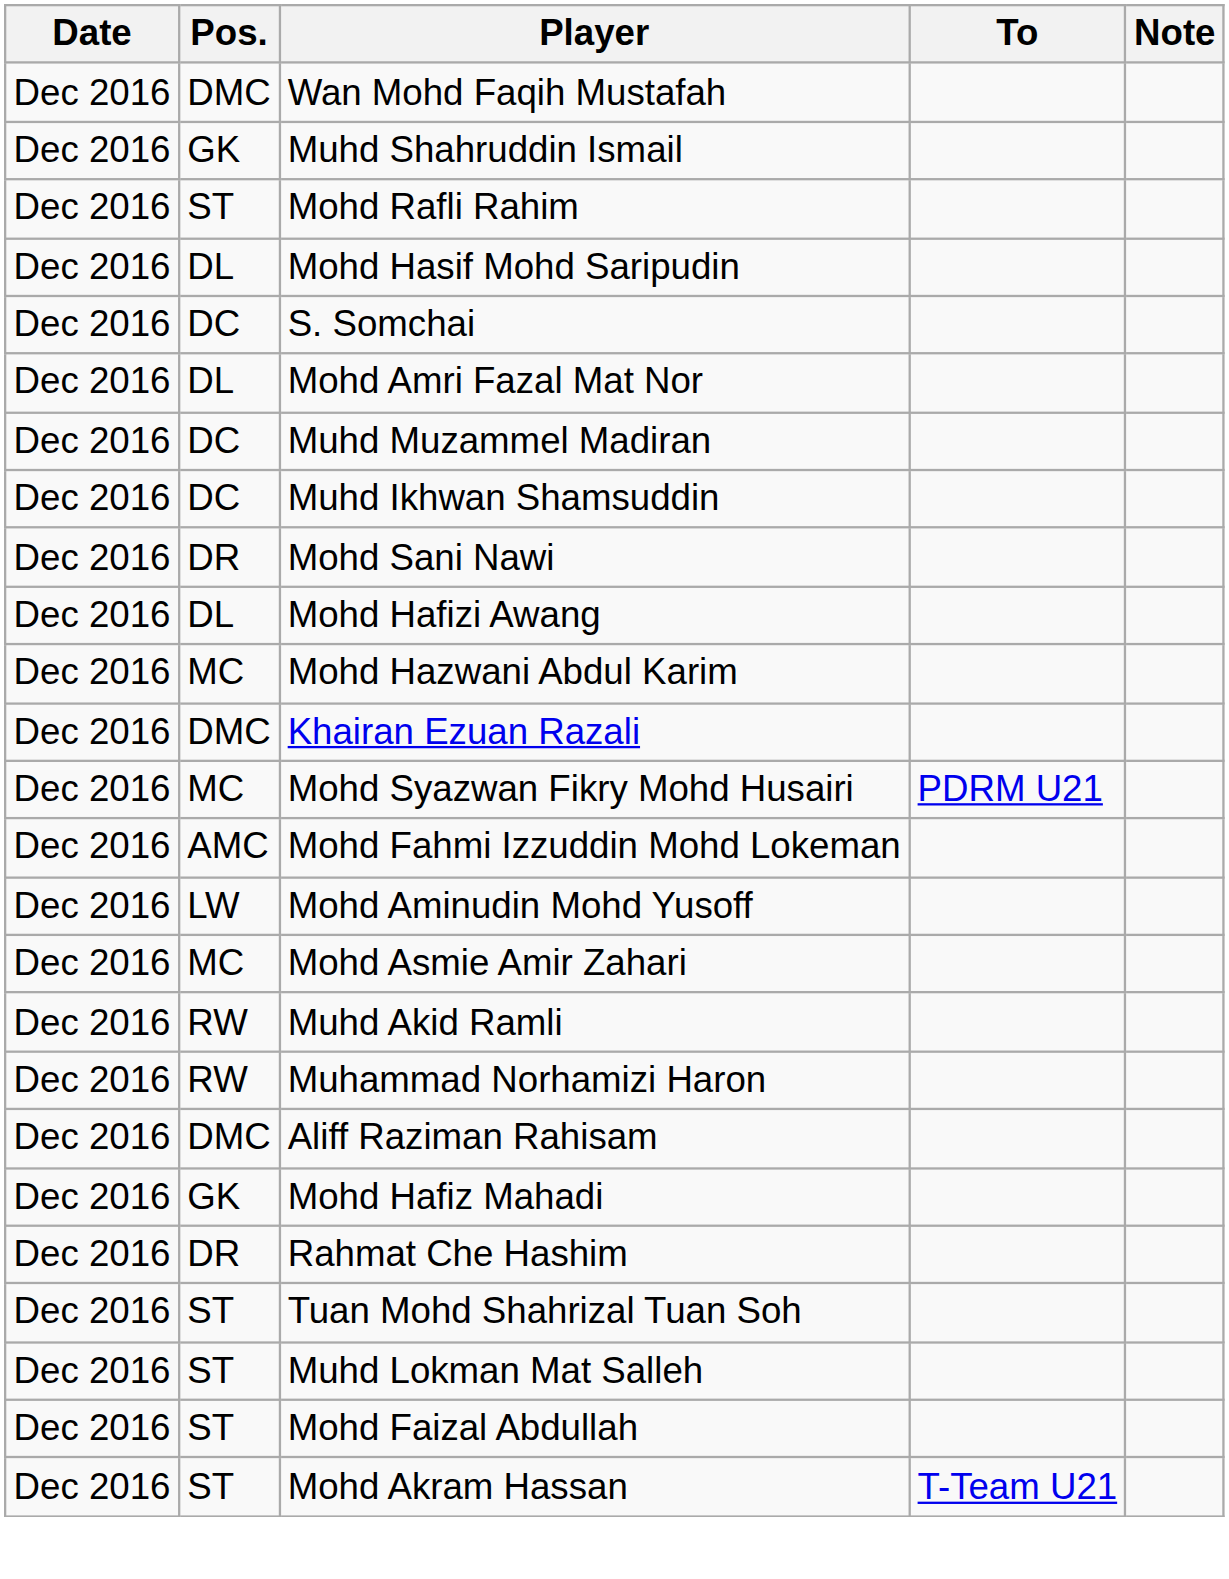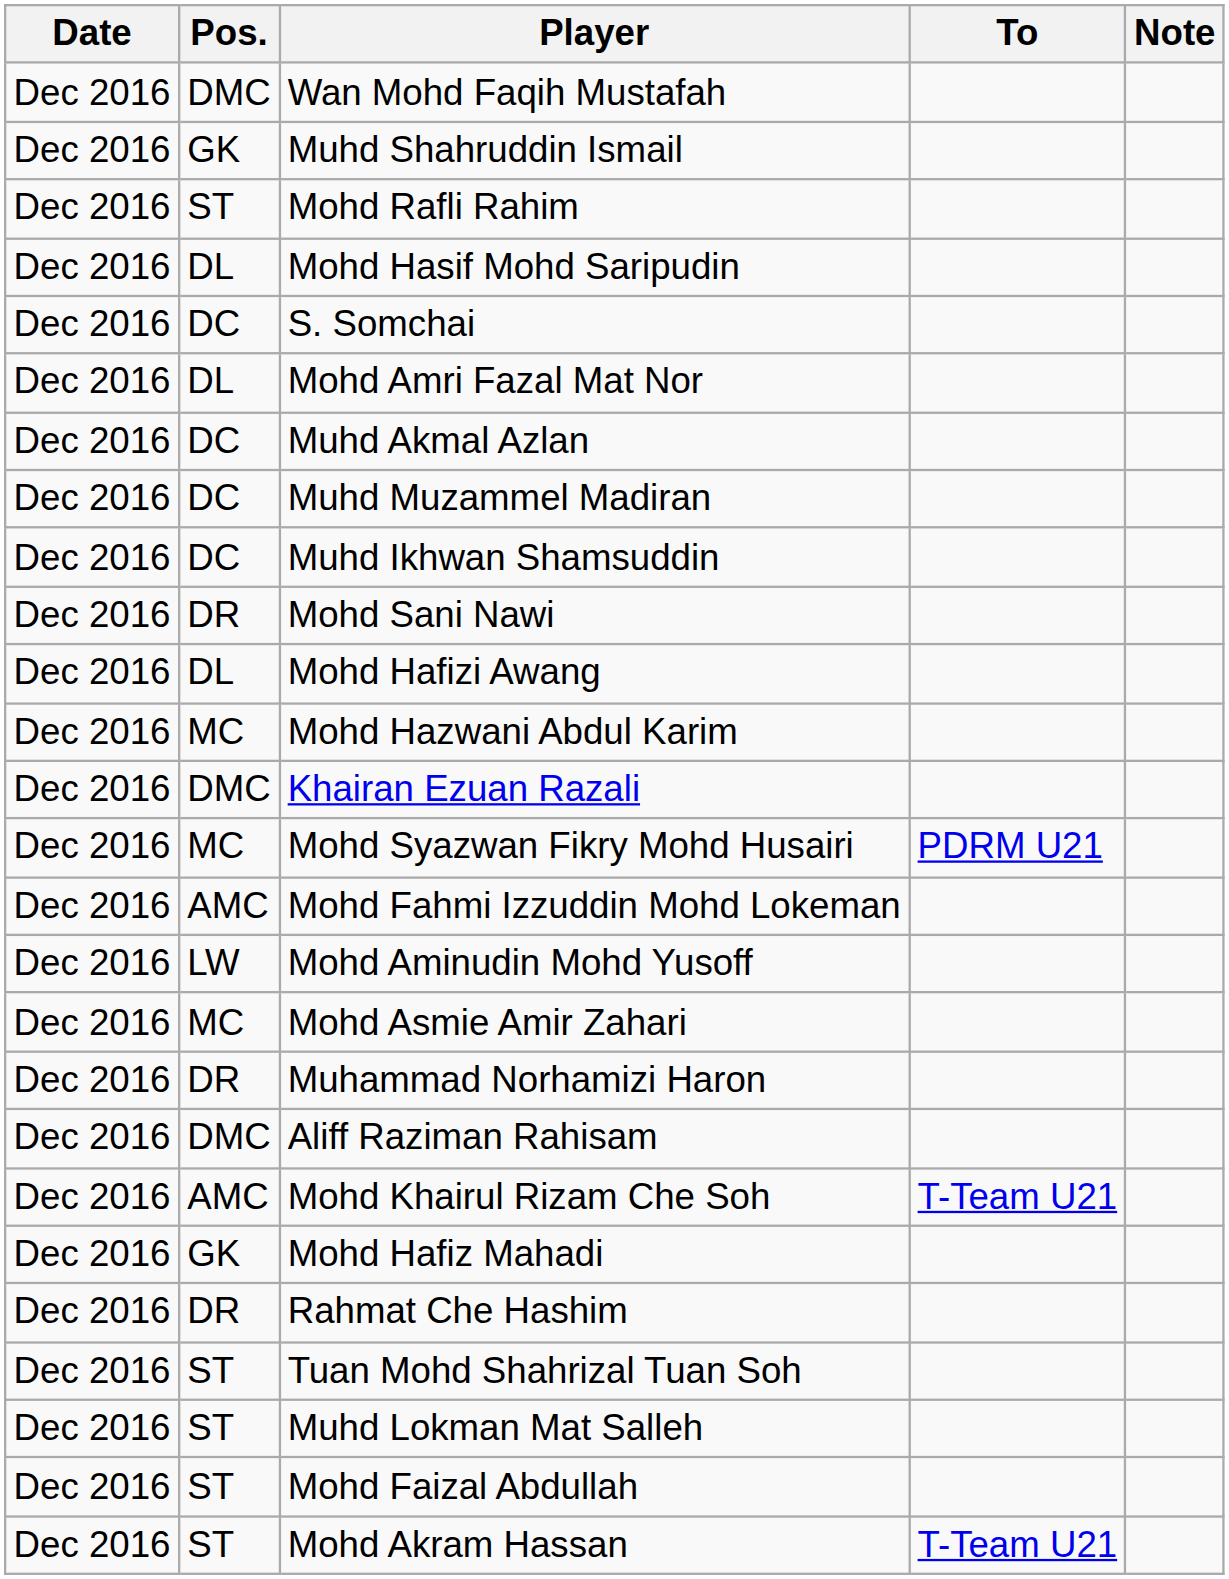+ row: Dec 2016 | DC | Muhd Akmal Azlan
- row: Dec 2016 | RW | Muhd Akid Ramli
Muhammad Norhamizi Haron | Pos.: RW -> DR
+ row: Dec 2016 | AMC | Mohd Khairul Rizam Che Soh | T-Team U21
